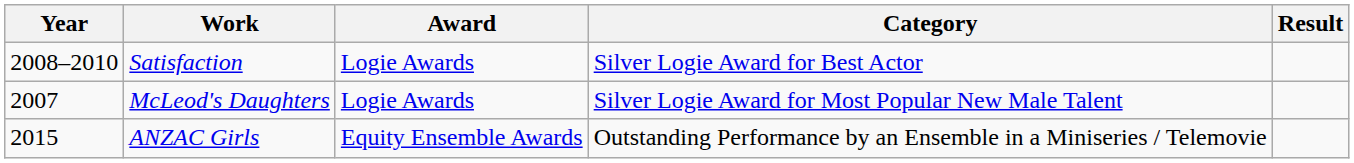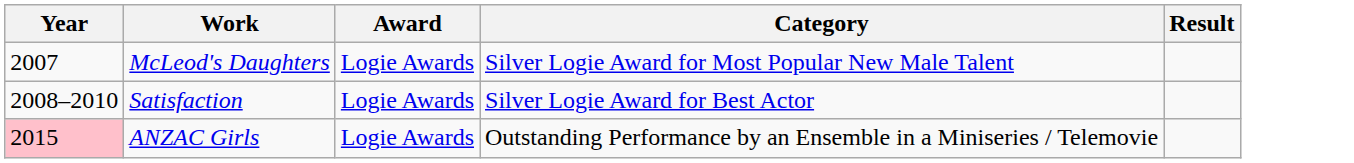rows swapped: McLeod's Daughters <-> Satisfaction
ANZAC Girls | Year: no background -> pink background
ANZAC Girls | Award: Equity Ensemble Awards -> Logie Awards
